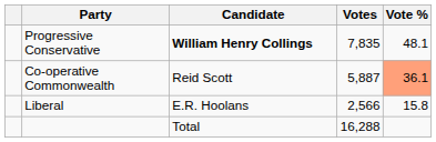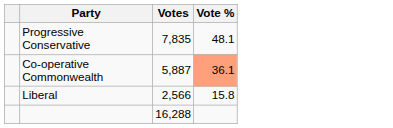- column: Candidate | William Henry Collings | Reid Scott | E.R. Hoolans | Total
